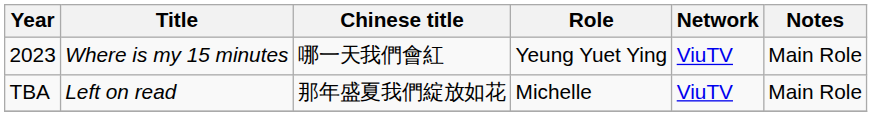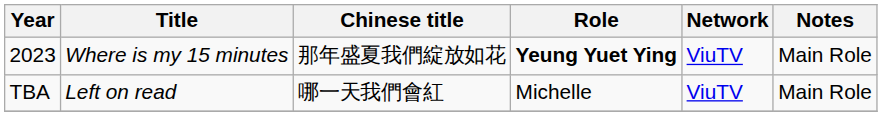2023 | Chinese title: 哪一天我們會紅 -> 那年盛夏我們綻放如花
2023 | Role: normal -> bold
TBA | Chinese title: 那年盛夏我們綻放如花 -> 哪一天我們會紅
